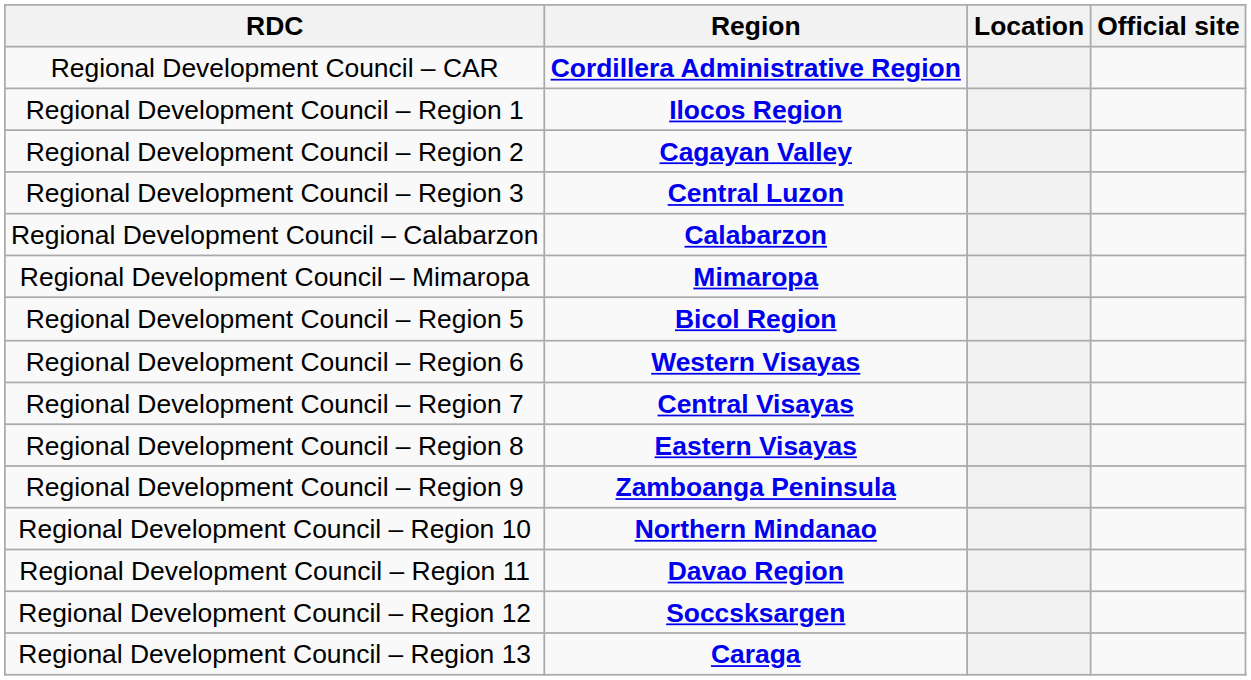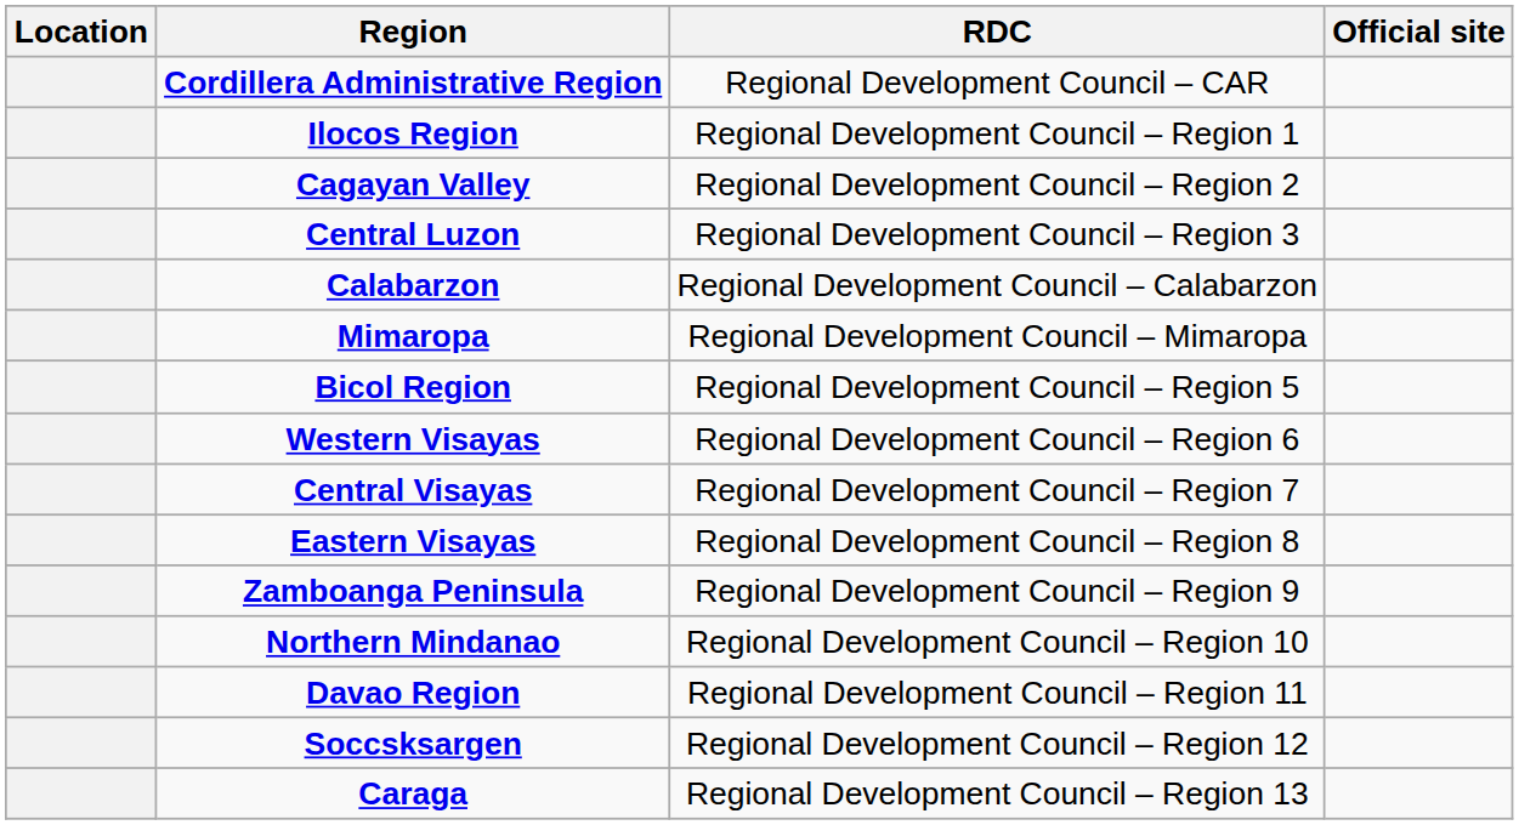columns swapped: Location <-> RDC
